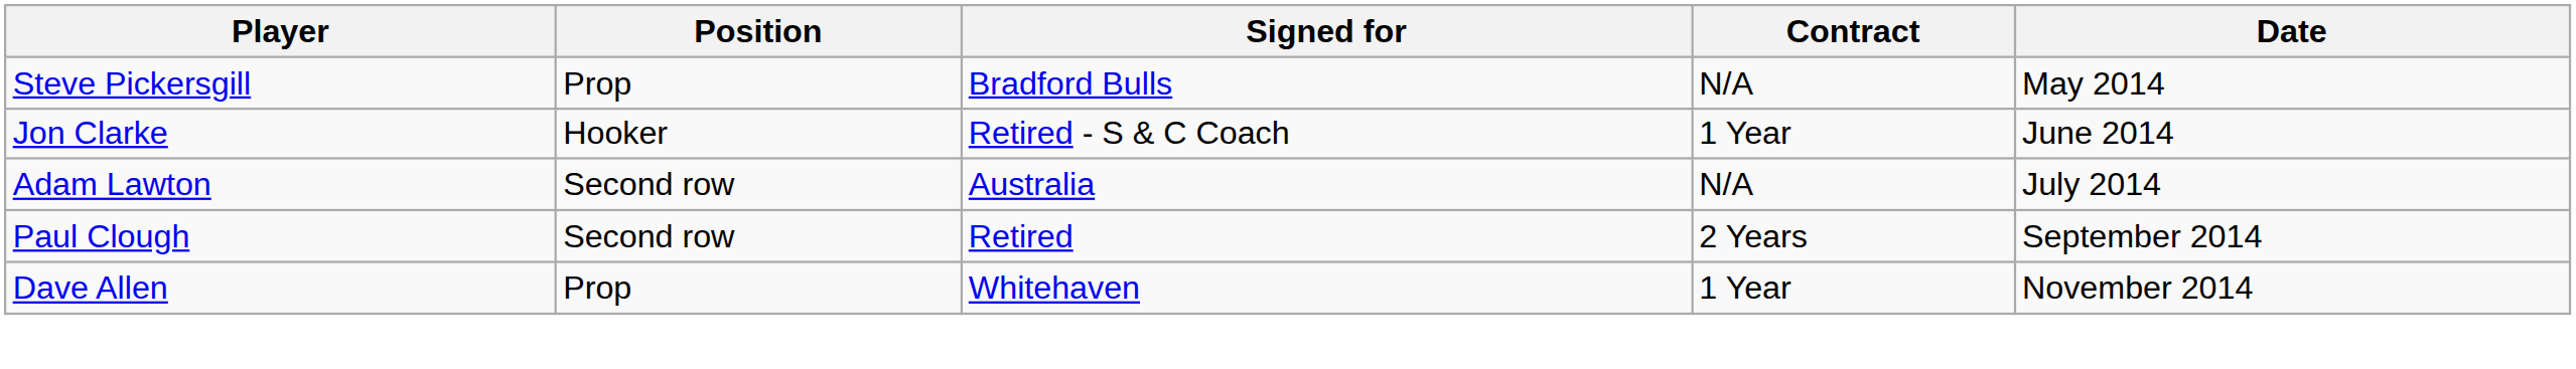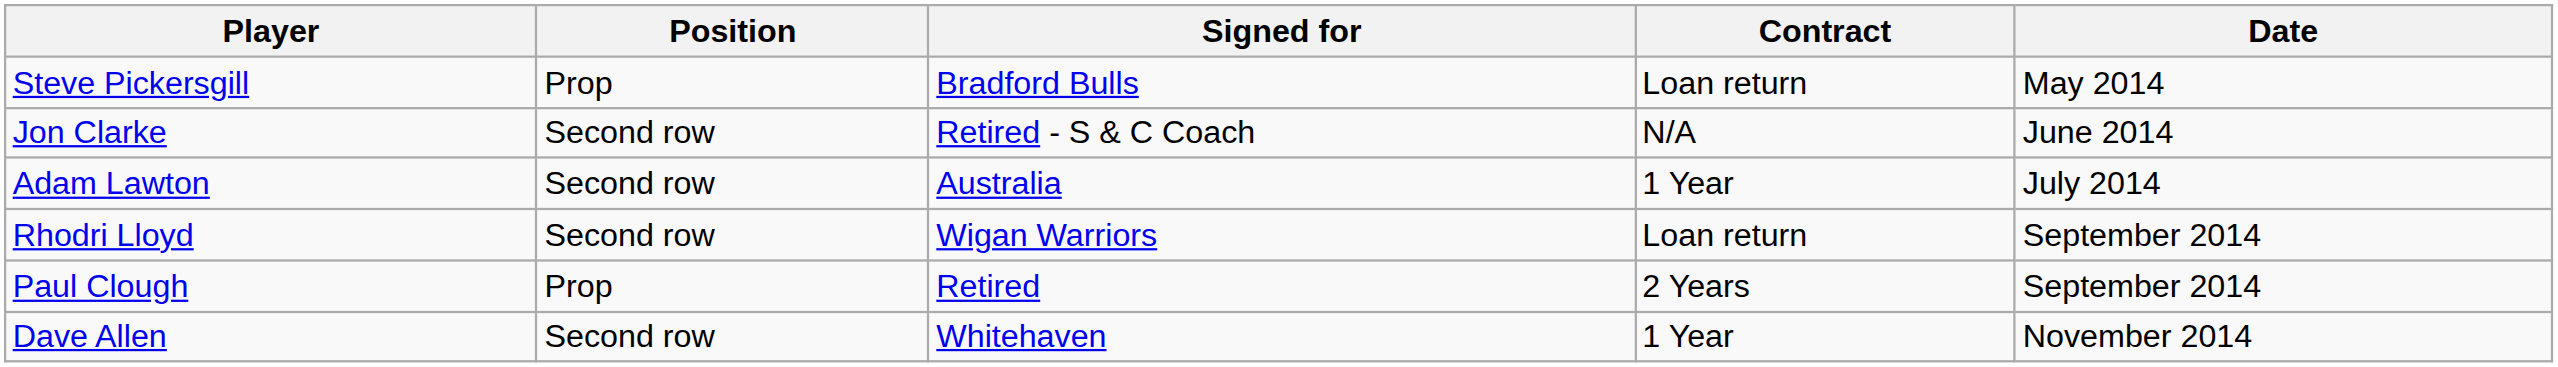Steve Pickersgill | Contract: N/A -> Loan return
Jon Clarke | Position: Hooker -> Second row
Jon Clarke | Contract: 1 Year -> N/A
Adam Lawton | Contract: N/A -> 1 Year
+ row: Rhodri Lloyd | Second row | Wigan Warriors | Loan return | September 2014
Paul Clough | Position: Second row -> Prop
Dave Allen | Position: Prop -> Second row
